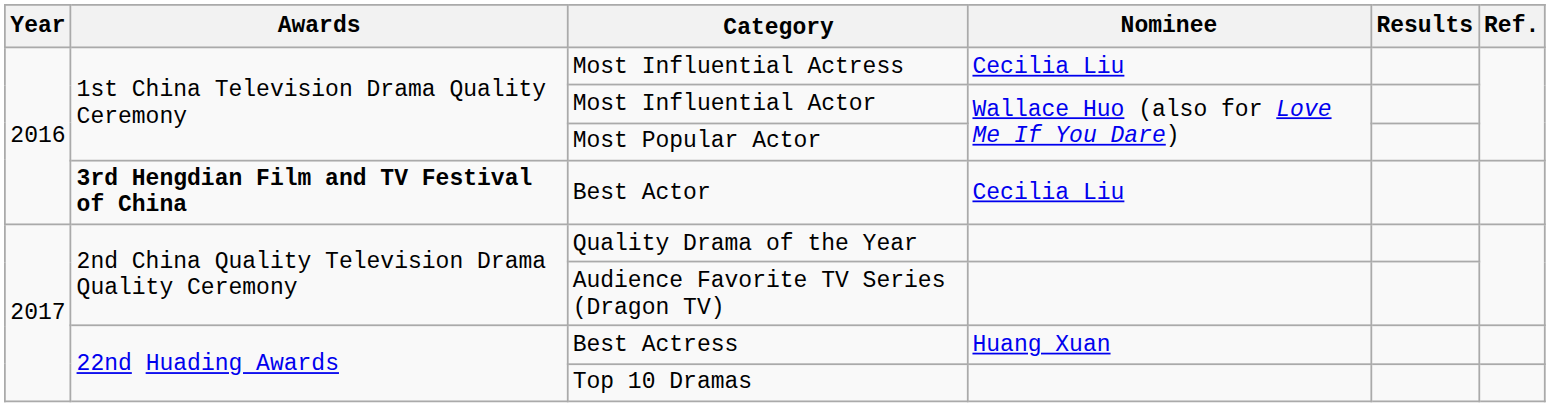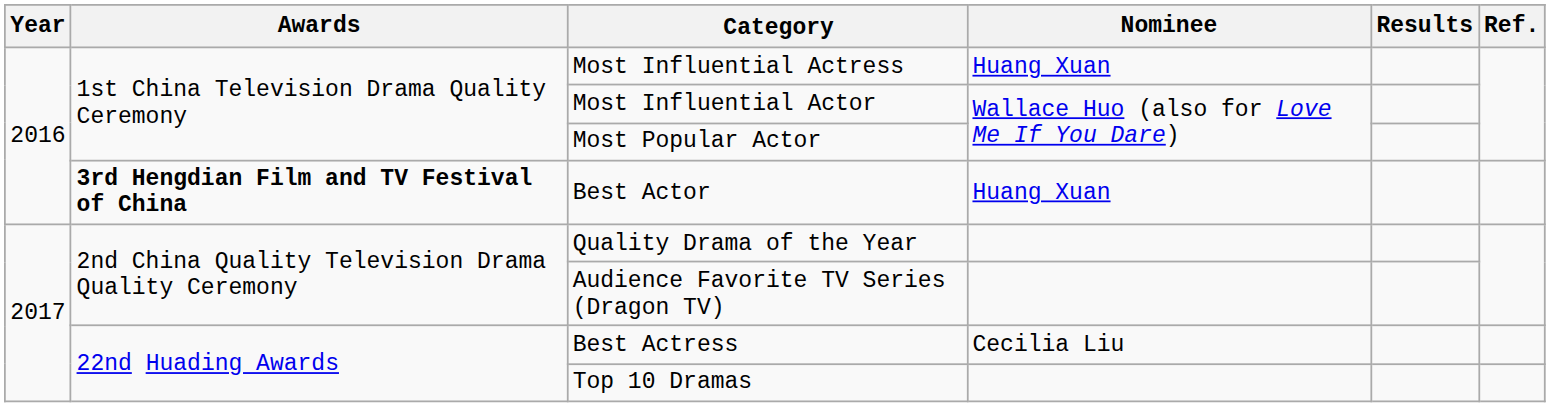Most Influential Actress | Nominee: Cecilia Liu -> Huang Xuan
Best Actor | Nominee: Cecilia Liu -> Huang Xuan
Best Actress | Nominee: Huang Xuan -> Cecilia Liu
